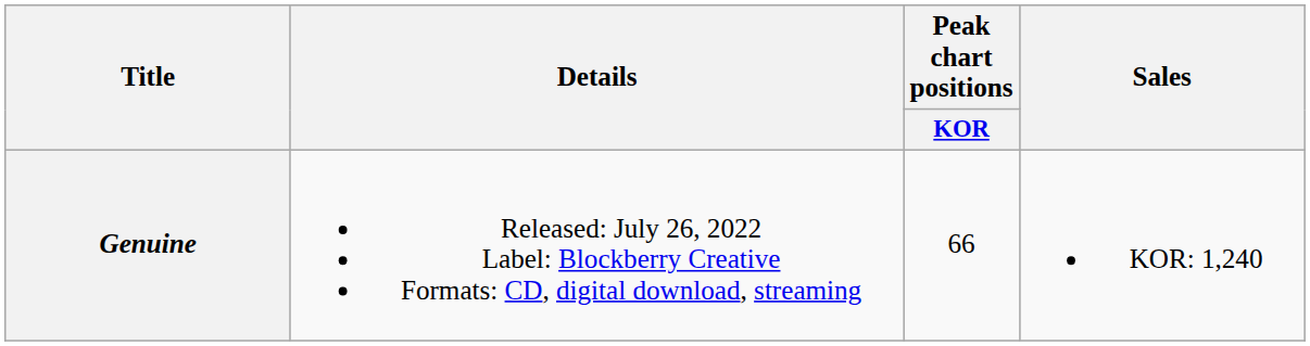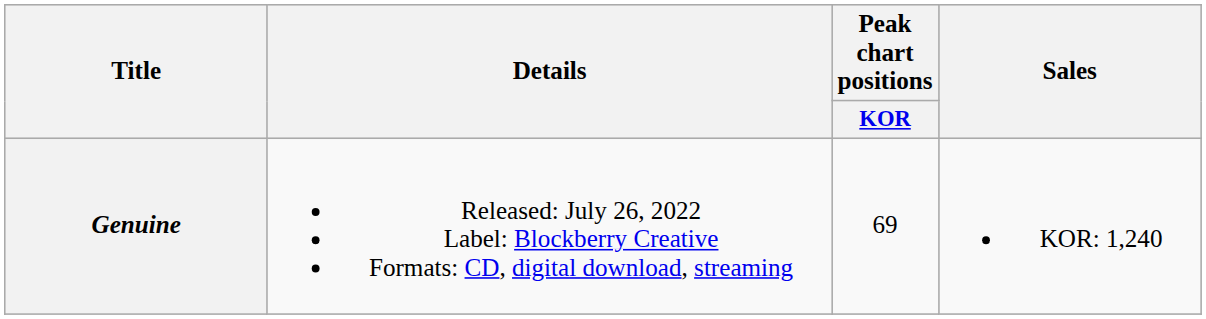Genuine | Peak chart positions / KOR: 66 -> 69
